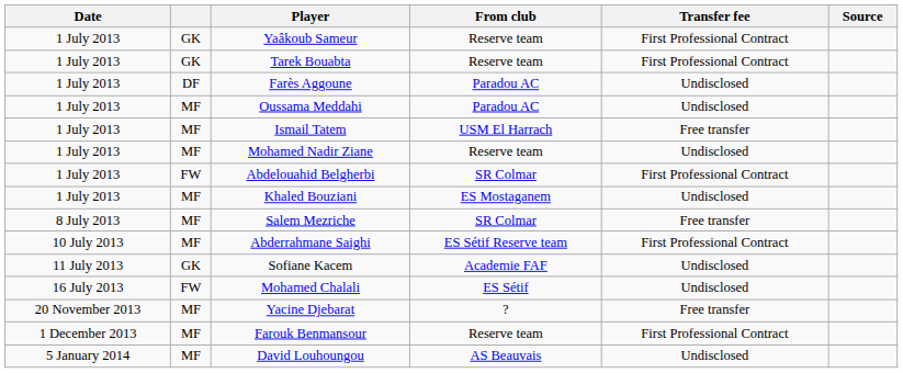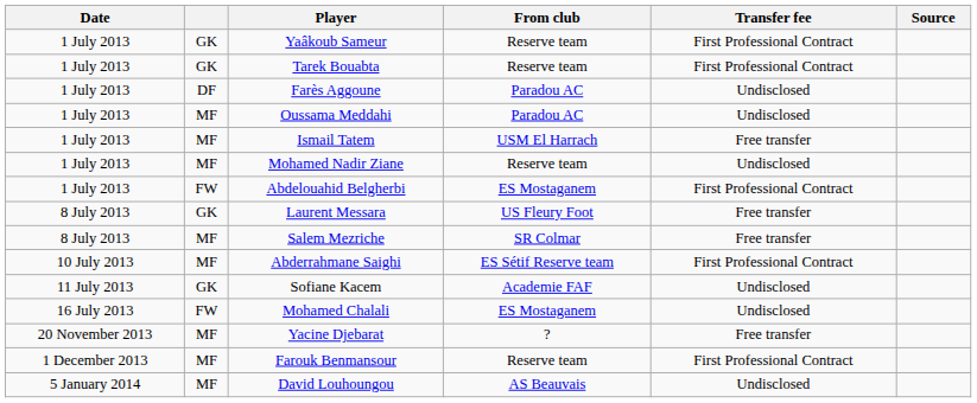Abdelouahid Belgherbi | From club: SR Colmar -> ES Mostaganem
- row: 1 July 2013 | MF | Khaled Bouziani | ES Mostaganem | Undisclosed
+ row: 8 July 2013 | GK | Laurent Messara | US Fleury Foot | Free transfer
Mohamed Chalali | From club: ES Sétif -> ES Mostaganem
